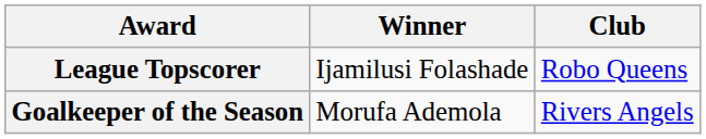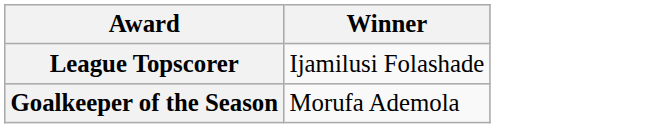- column: Club | Robo Queens | Rivers Angels
